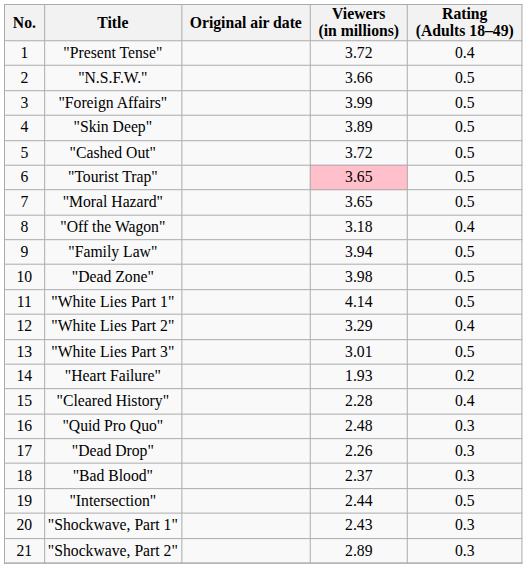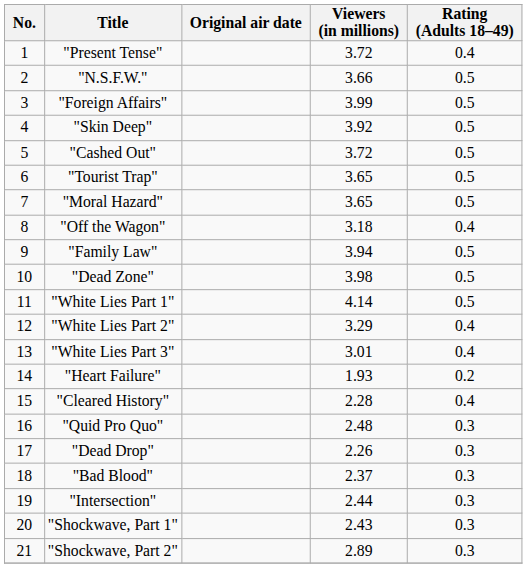"Skin Deep" | Viewers (in millions): 3.89 -> 3.92
"Tourist Trap" | Viewers (in millions): pink background -> no background
"White Lies Part 3" | Rating (Adults 18–49): 0.5 -> 0.4
"Intersection" | Rating (Adults 18–49): 0.5 -> 0.3
